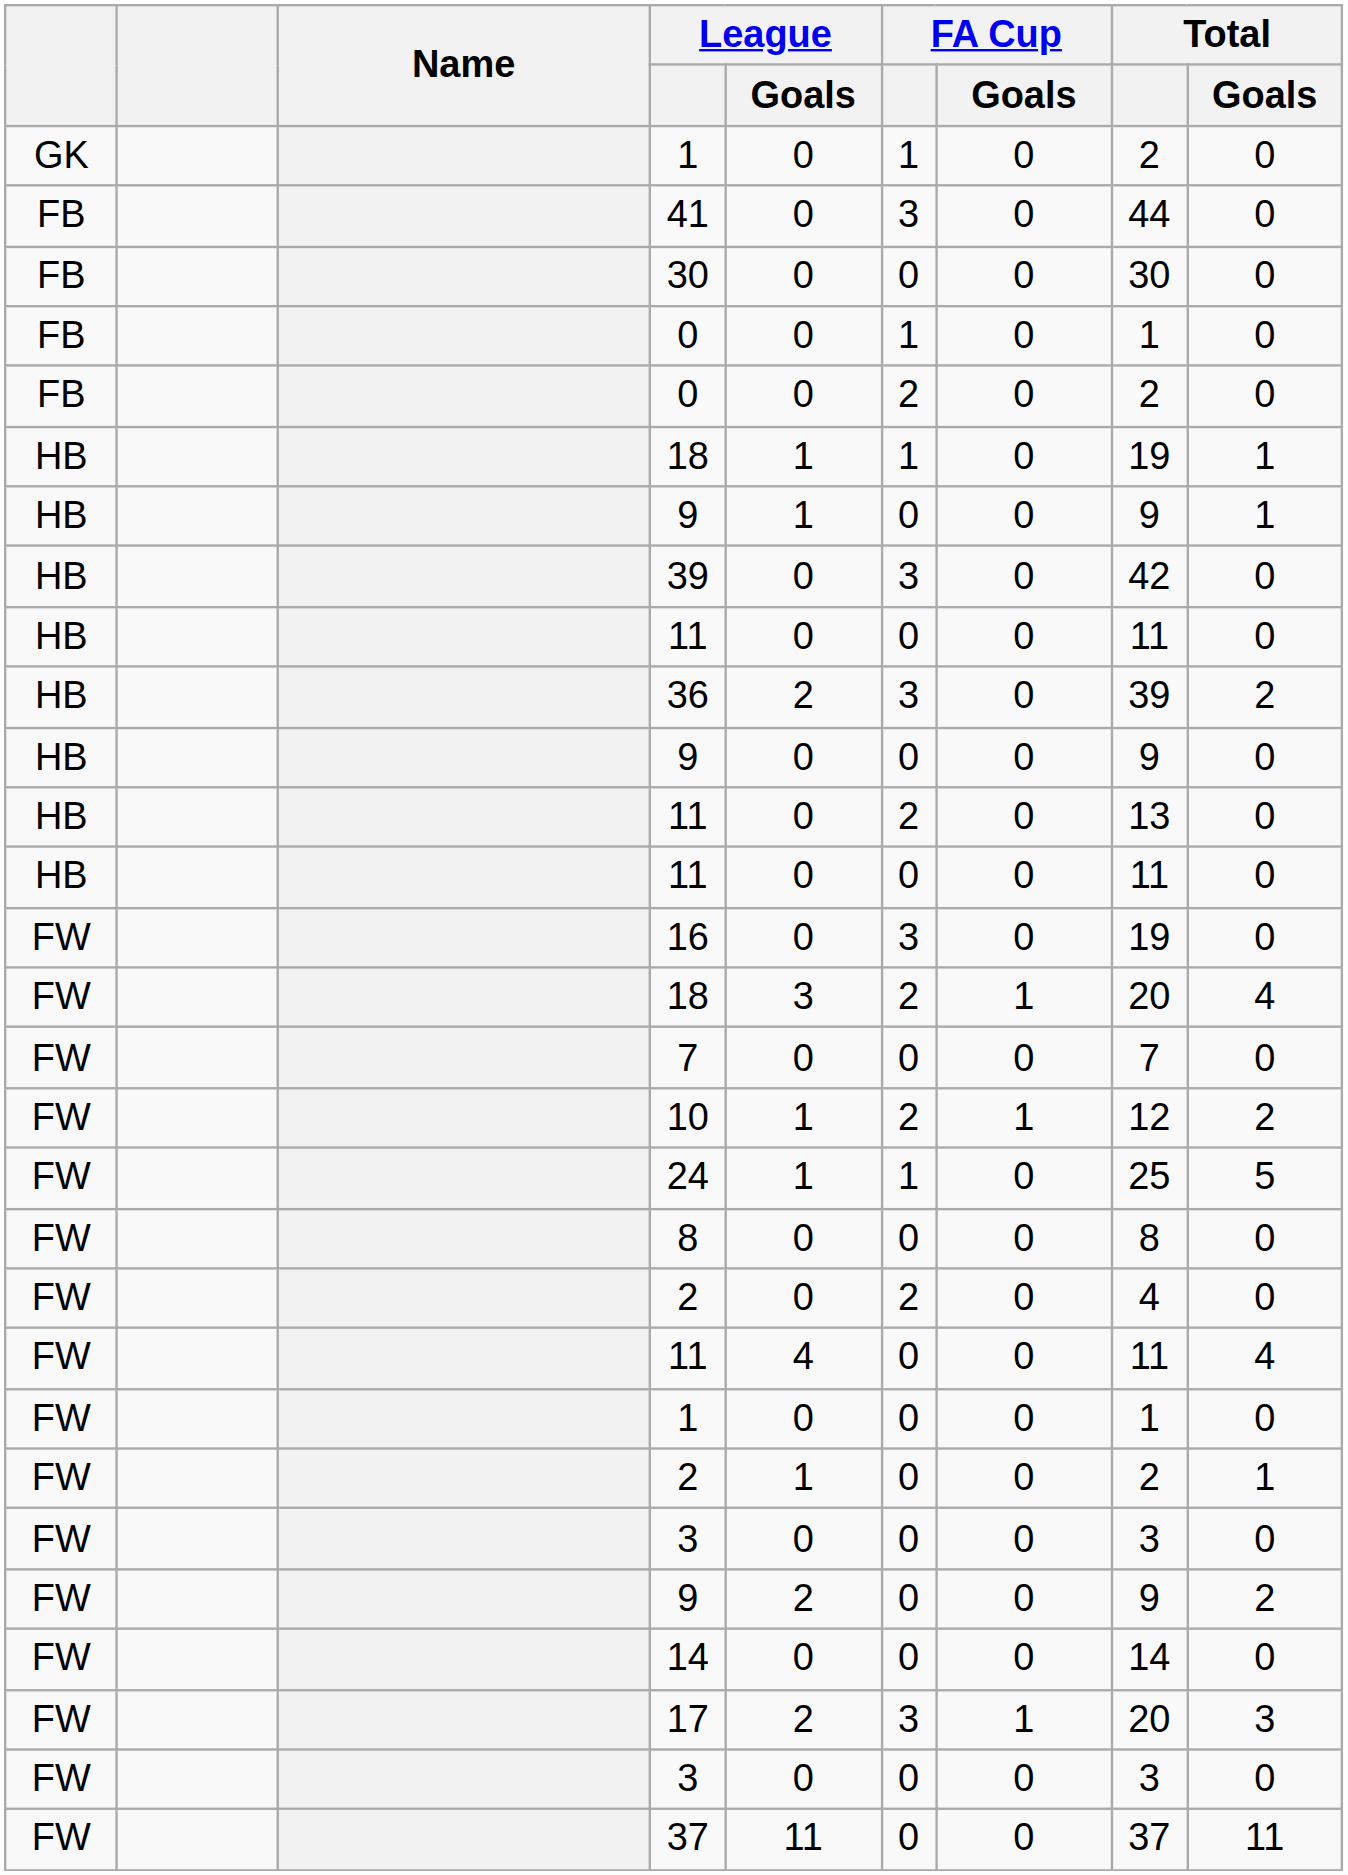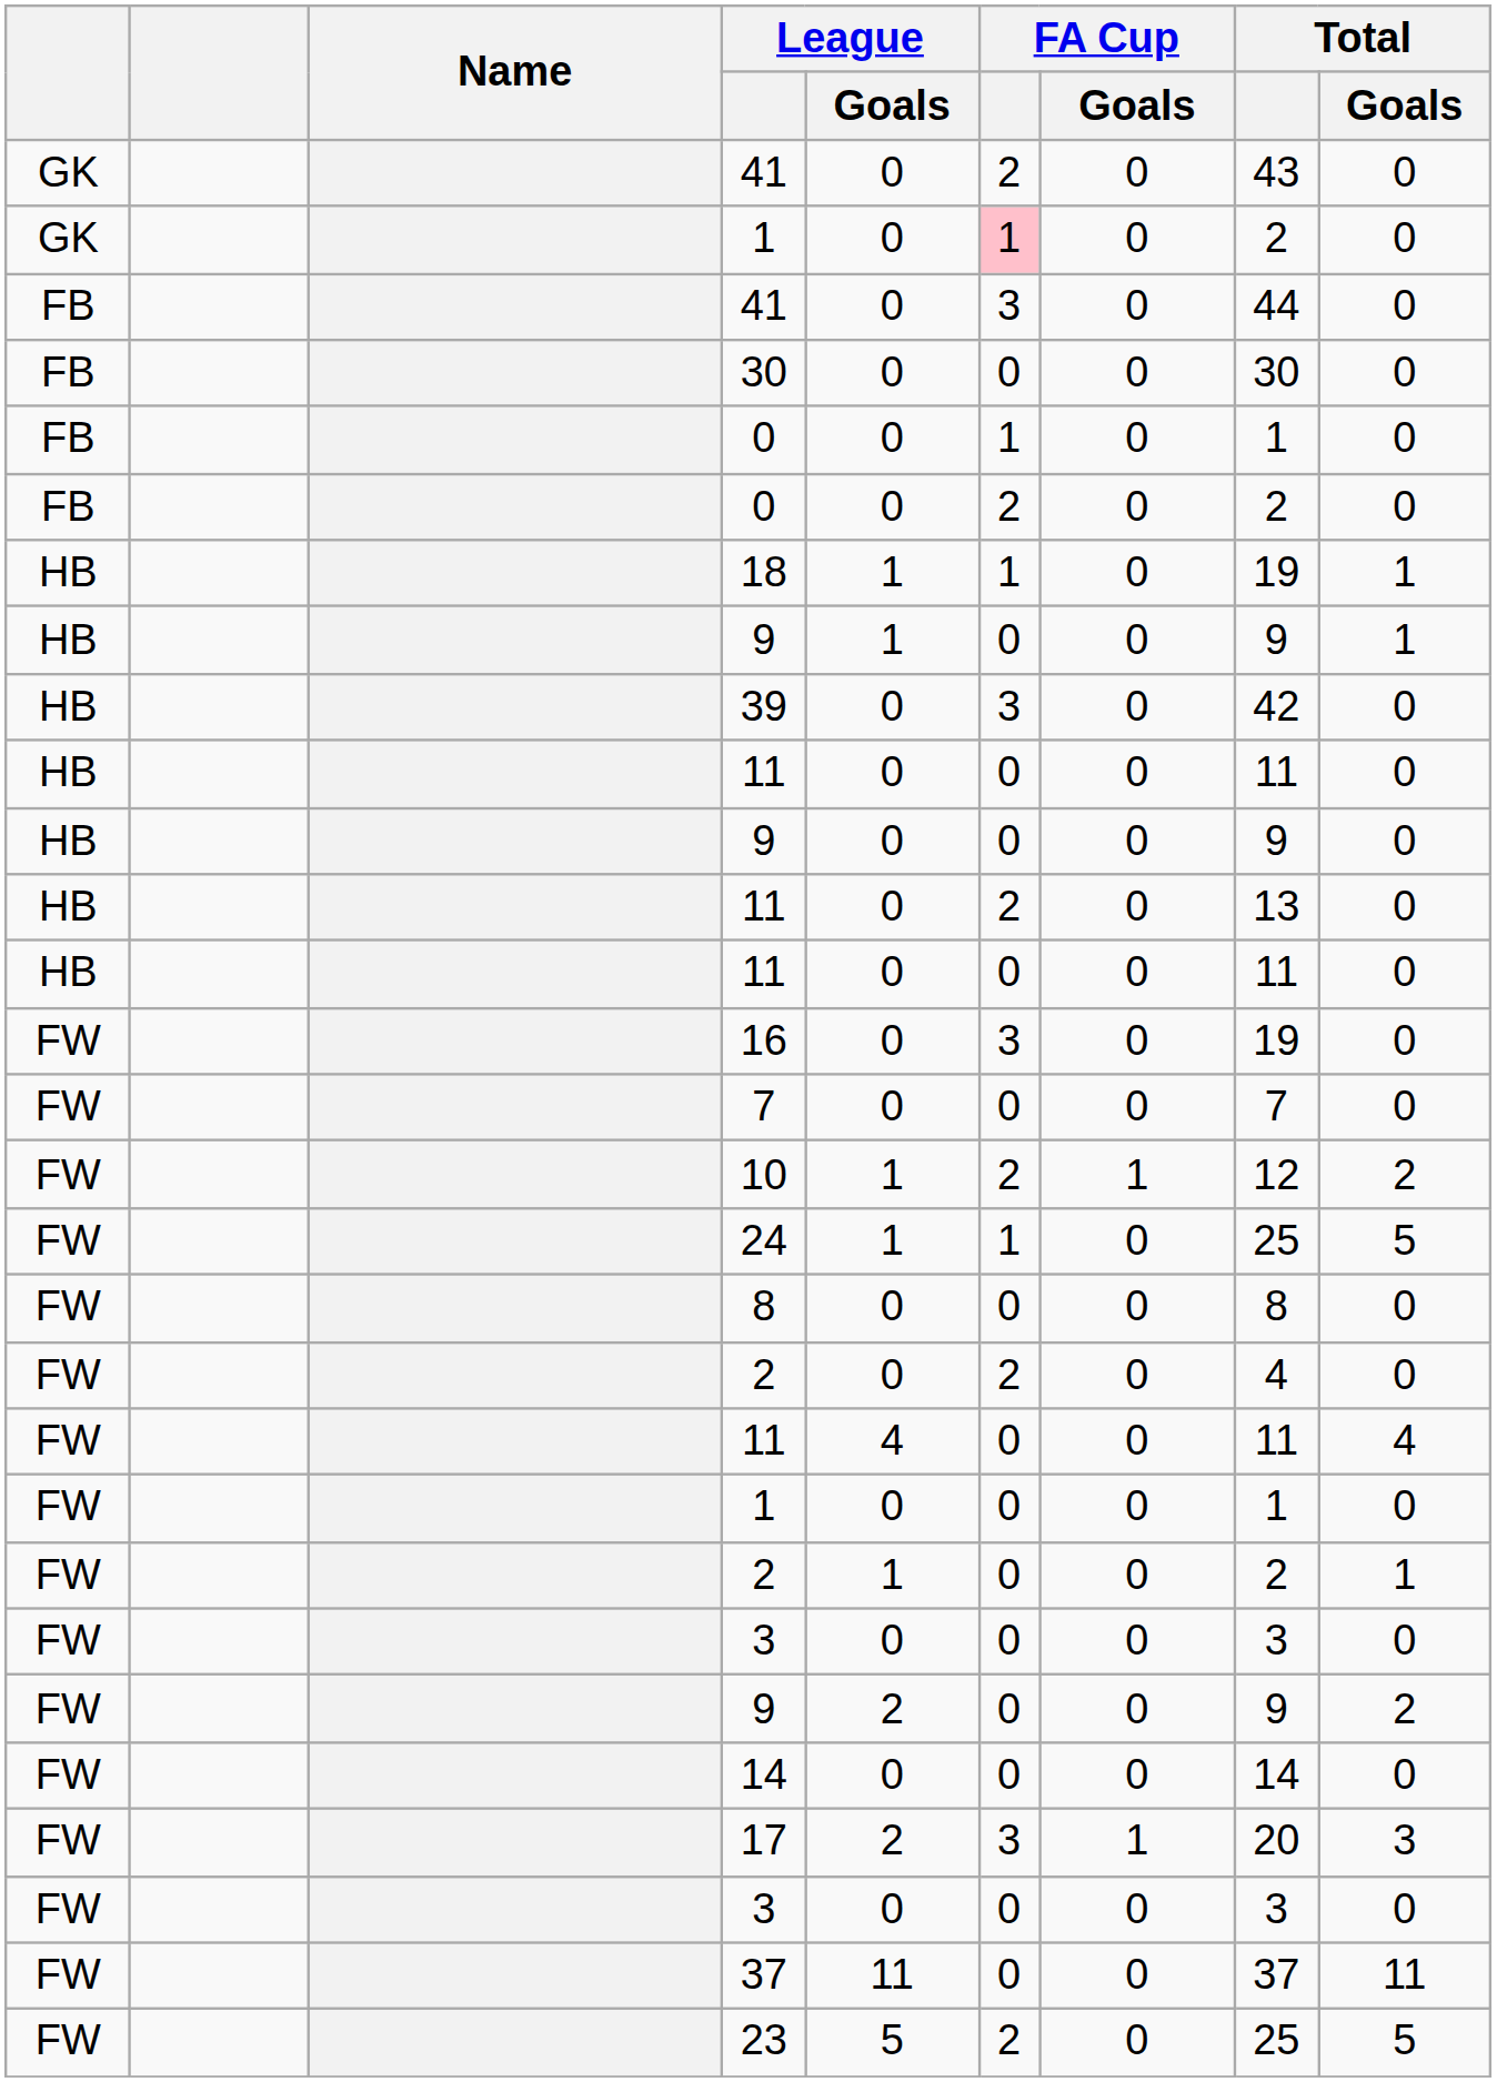+ row: GK | 41 | 0 | 2 | 0 | 43 | 0
GK / 1 | FA Cup: no background -> pink background
- row: HB | 36 | 2 | 3 | 0 | 39 | 2
- row: FW | 18 | 3 | 2 | 1 | 20 | 4
+ row: FW | 23 | 5 | 2 | 0 | 25 | 5
